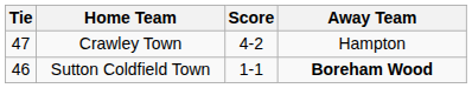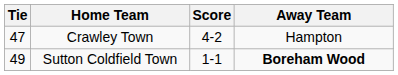Sutton Coldfield Town | Tie: 46 -> 49
